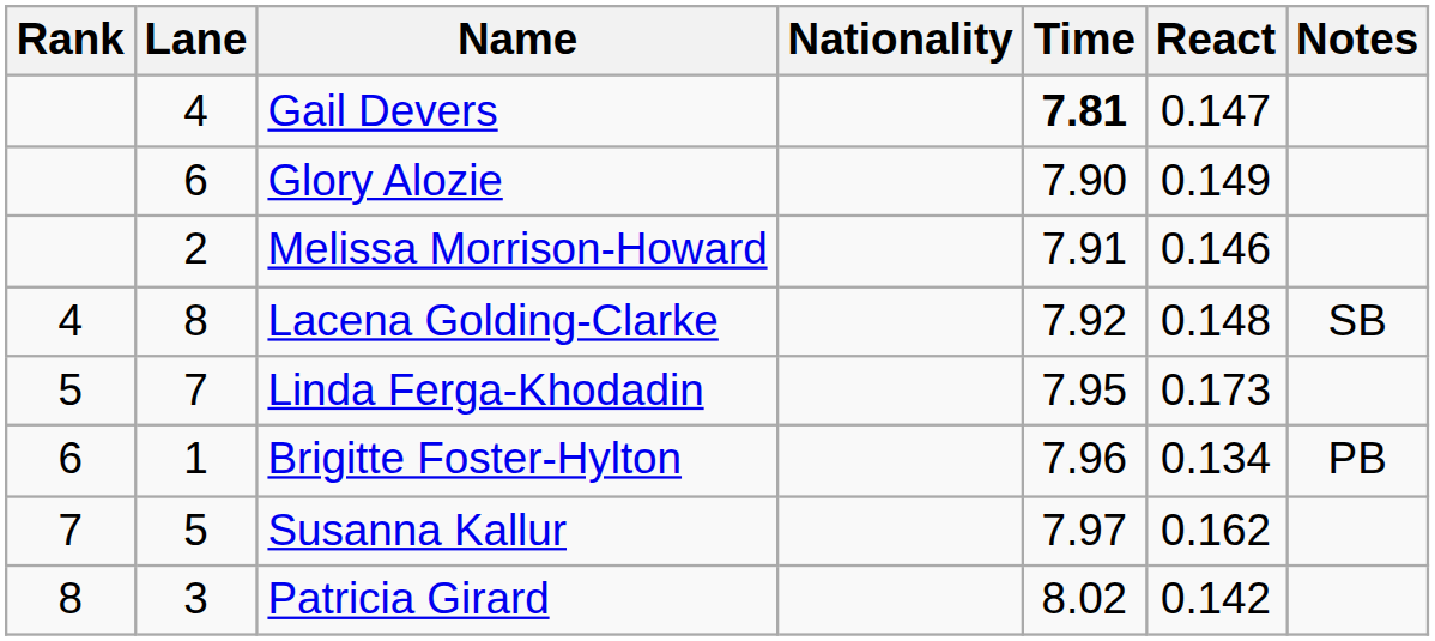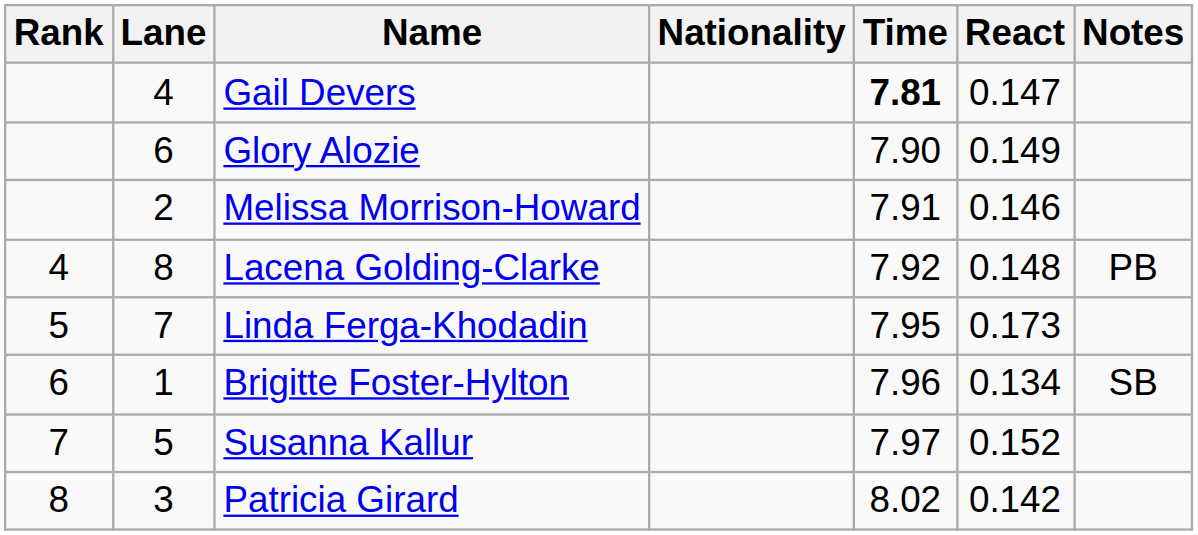Lacena Golding-Clarke | Notes: SB -> PB
Brigitte Foster-Hylton | Notes: PB -> SB
Susanna Kallur | React: 0.162 -> 0.152
